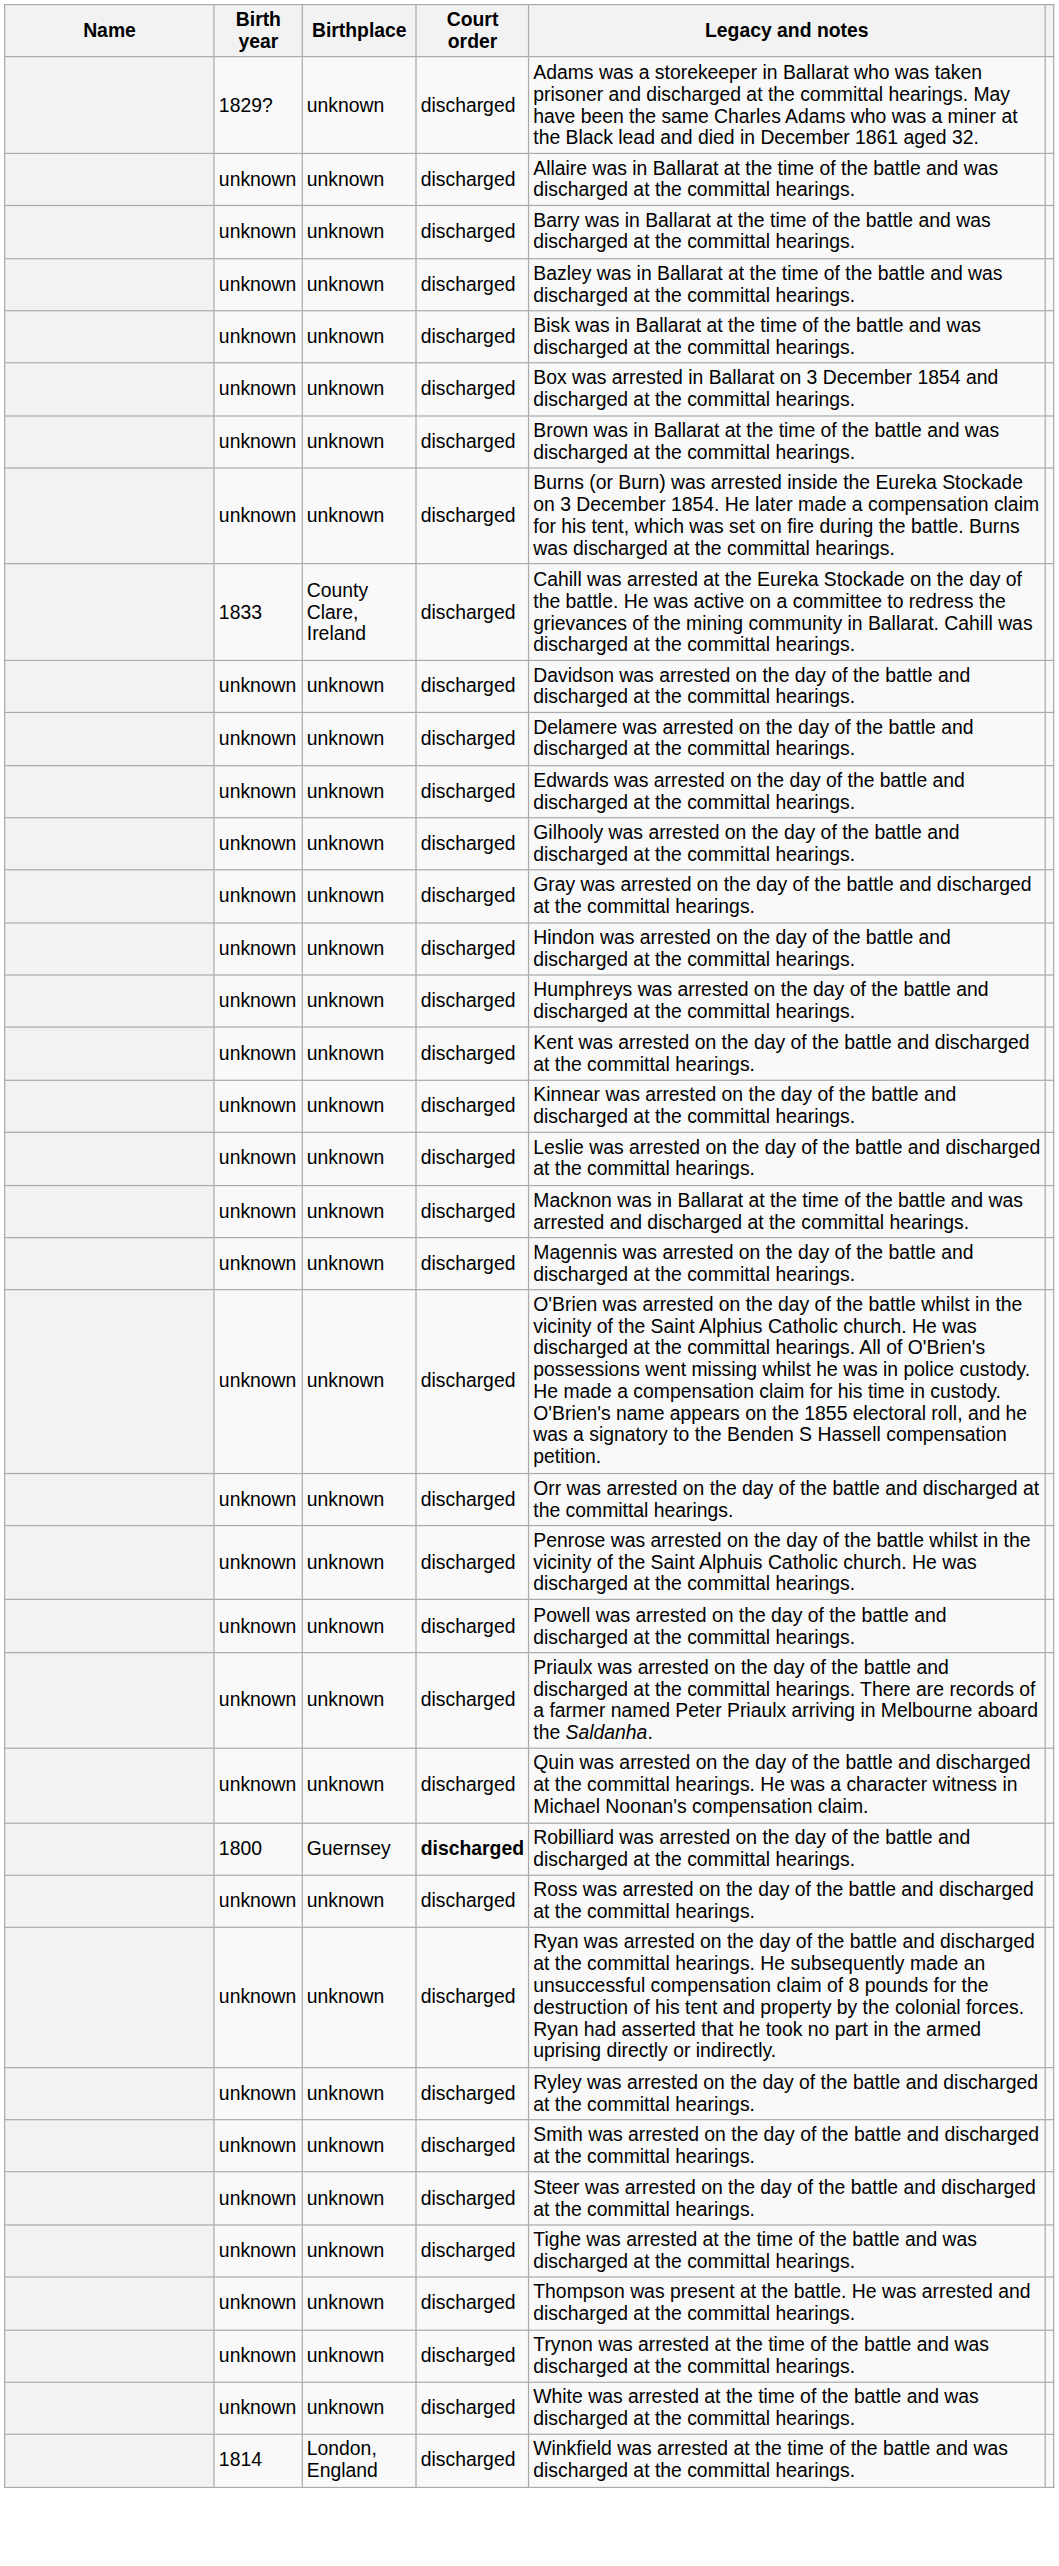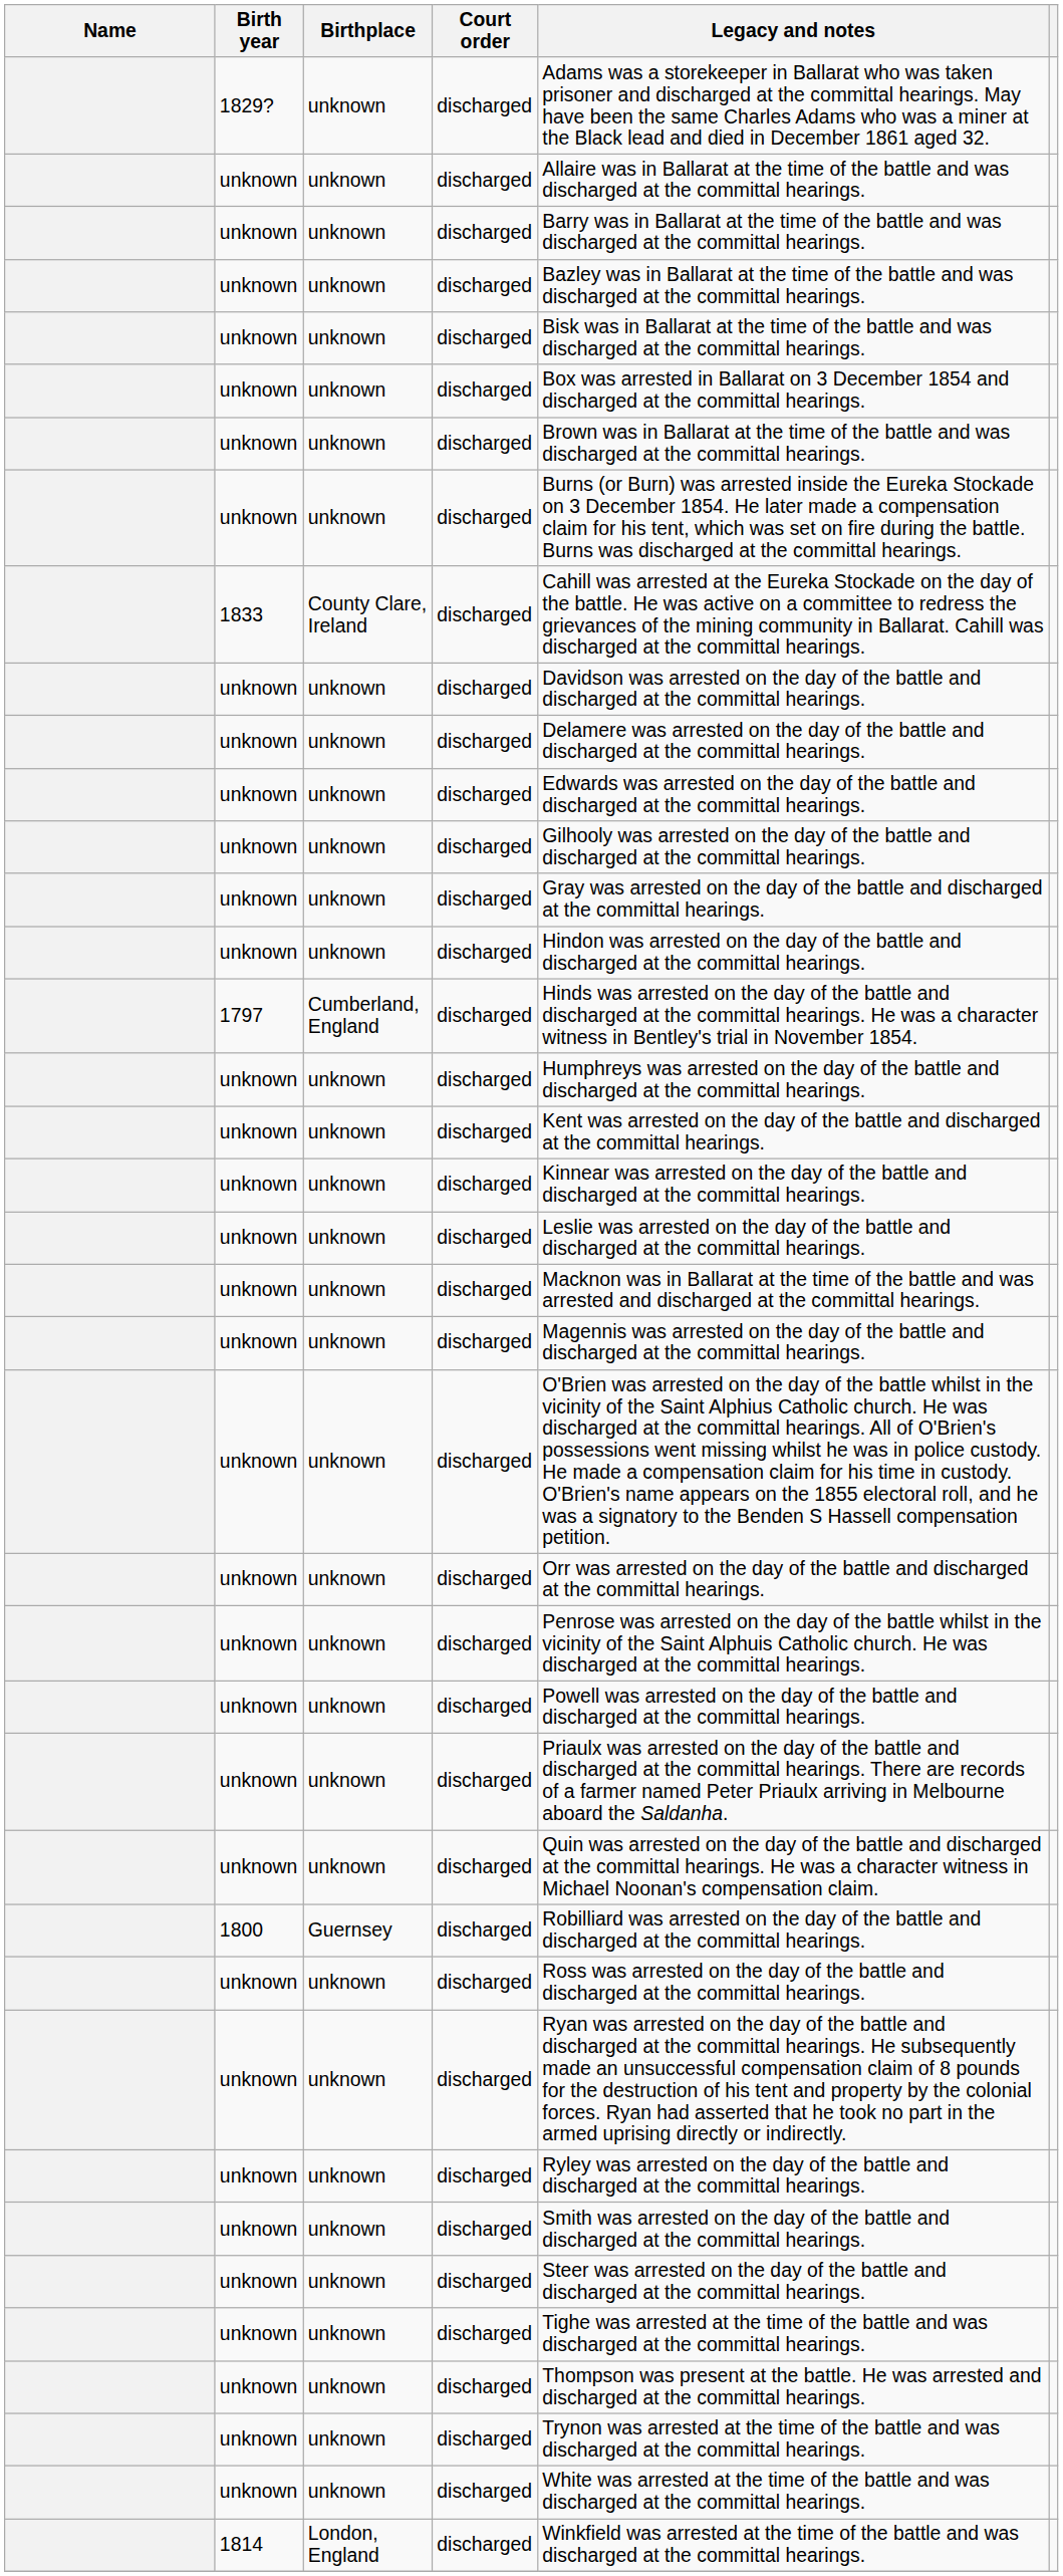+ row: 1797 | Cumberland, England | discharged | Hinds was arrested on the day of the battle and discharged at the committal hearings. He was a character witness in Bentley's trial in November 1854.
1800 | Court order: bold -> normal
